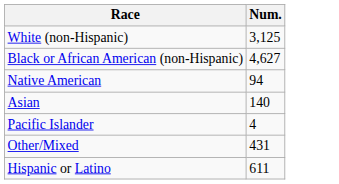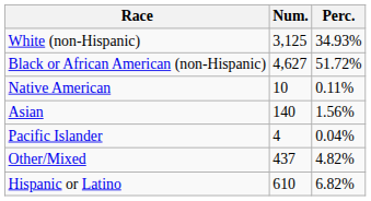+ column: Perc. | 34.93% | 51.72% | 0.11% | 1.56% | 0.04% | 4.82% | 6.82%
Native American | Num.: 94 -> 10
Other/Mixed | Num.: 431 -> 437
Hispanic or Latino | Num.: 611 -> 610
